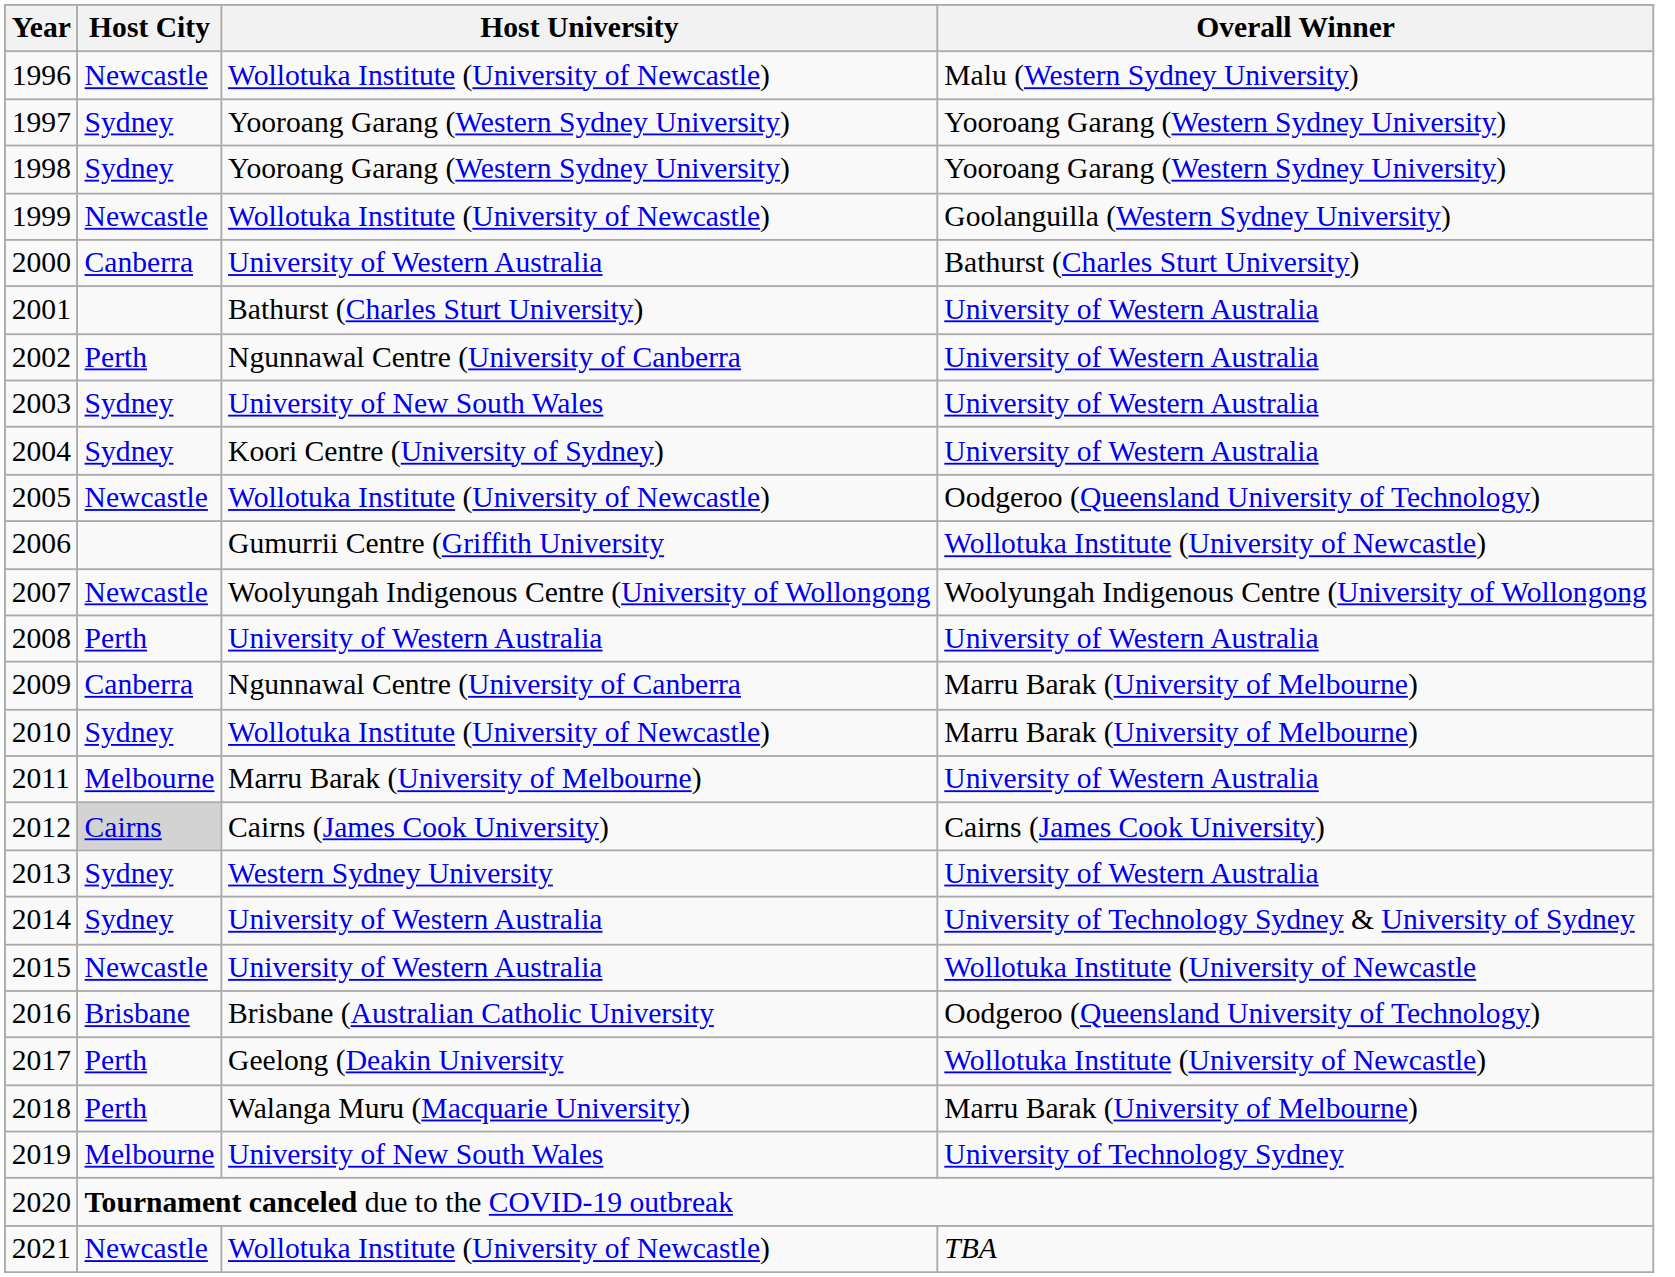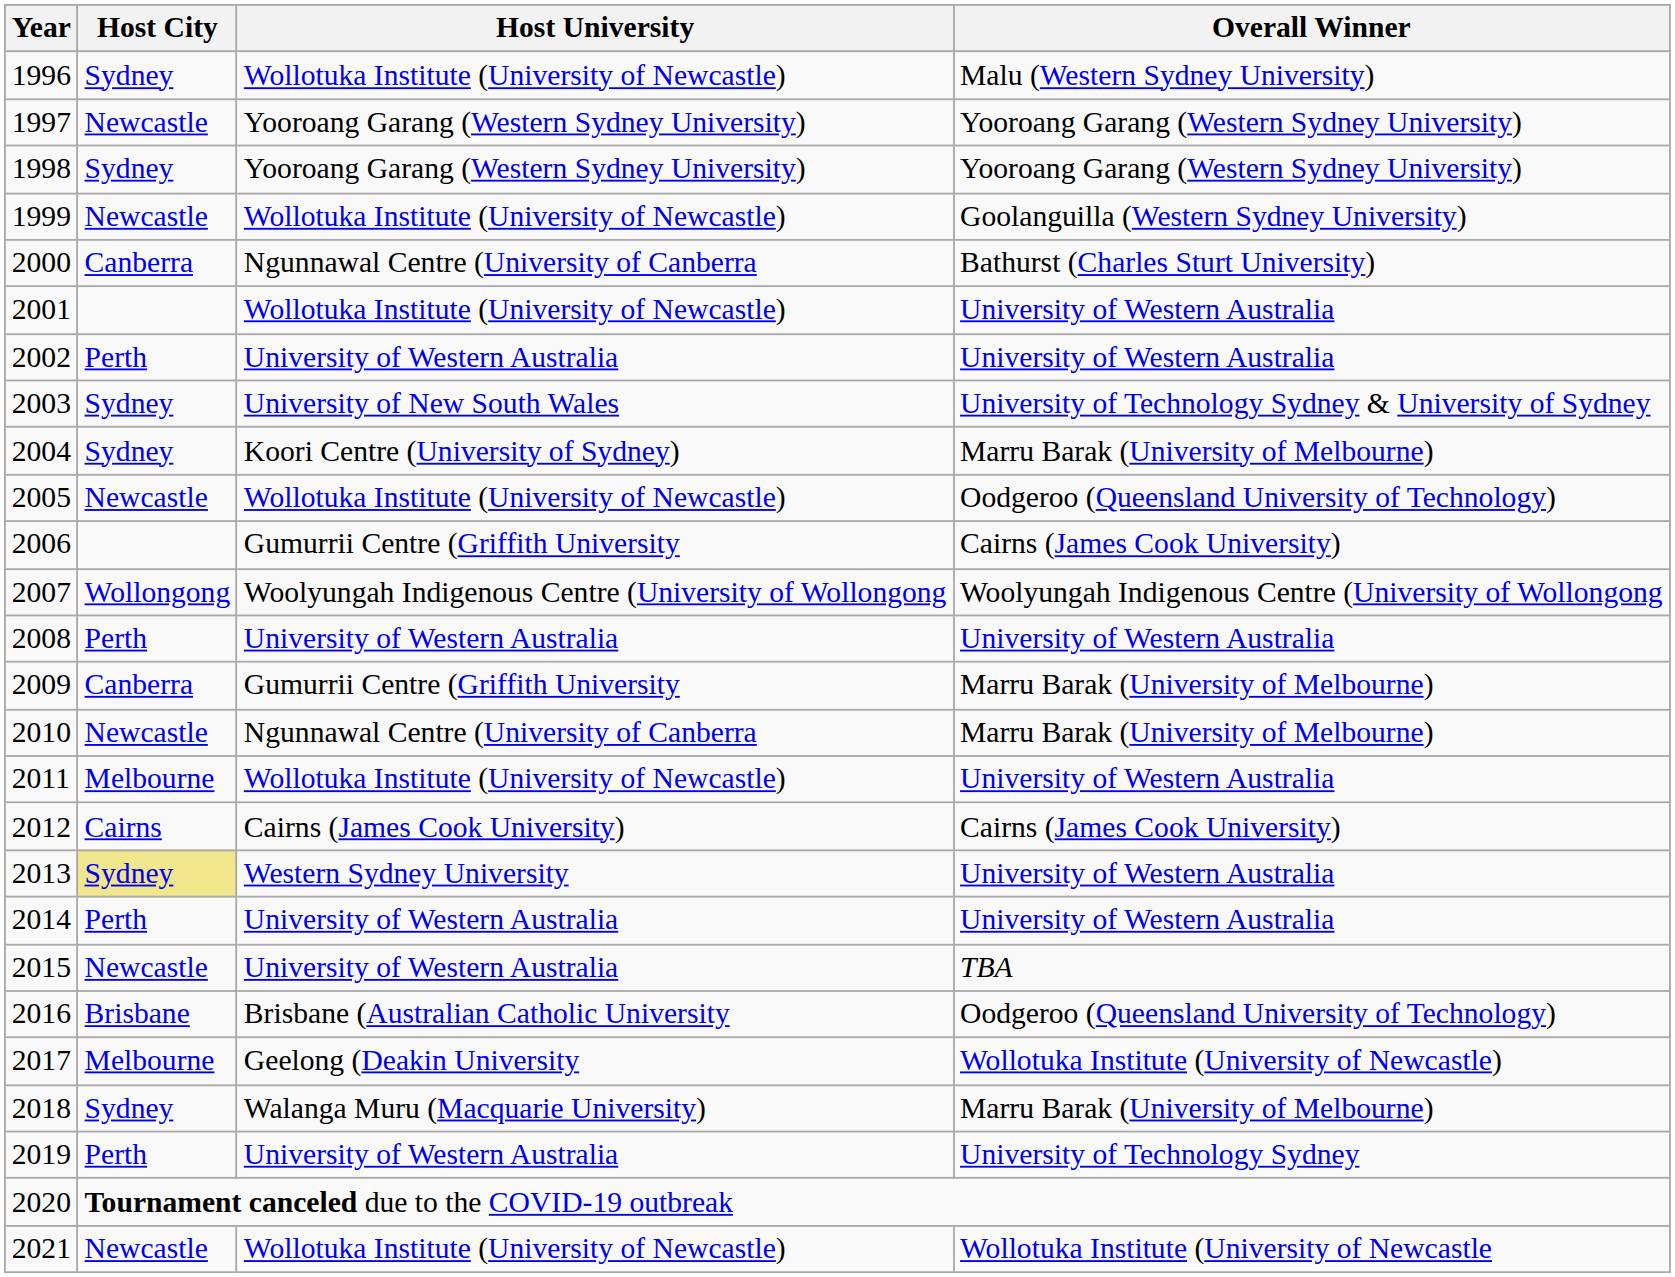1996 | Host City: Newcastle -> Sydney
1997 | Host City: Sydney -> Newcastle
2000 | Host University: University of Western Australia -> Ngunnawal Centre (University of Canberra
2001 | Host University: Bathurst (Charles Sturt University) -> Wollotuka Institute (University of Newcastle)
2002 | Host University: Ngunnawal Centre (University of Canberra -> University of Western Australia
2003 | Overall Winner: University of Western Australia -> University of Technology Sydney & University of Sydney
2004 | Overall Winner: University of Western Australia -> Marru Barak (University of Melbourne)
2006 | Overall Winner: Wollotuka Institute (University of Newcastle) -> Cairns (James Cook University)
2007 | Host City: Newcastle -> Wollongong
2009 | Host University: Ngunnawal Centre (University of Canberra -> Gumurrii Centre (Griffith University
2010 | Host City: Sydney -> Newcastle
2010 | Host University: Wollotuka Institute (University of Newcastle) -> Ngunnawal Centre (University of Canberra
2011 | Host University: Marru Barak (University of Melbourne) -> Wollotuka Institute (University of Newcastle)
2012 | Host City: lightgrey background -> no background
2013 | Host City: no background -> khaki background
2014 | Host City: Sydney -> Perth
2014 | Overall Winner: University of Technology Sydney & University of Sydney -> University of Western Australia
2015 | Overall Winner: Wollotuka Institute (University of Newcastle -> TBA
2017 | Host City: Perth -> Melbourne
2018 | Host City: Perth -> Sydney
2019 | Host City: Melbourne -> Perth
2019 | Host University: University of New South Wales -> University of Western Australia
2021 | Overall Winner: TBA -> Wollotuka Institute (University of Newcastle
